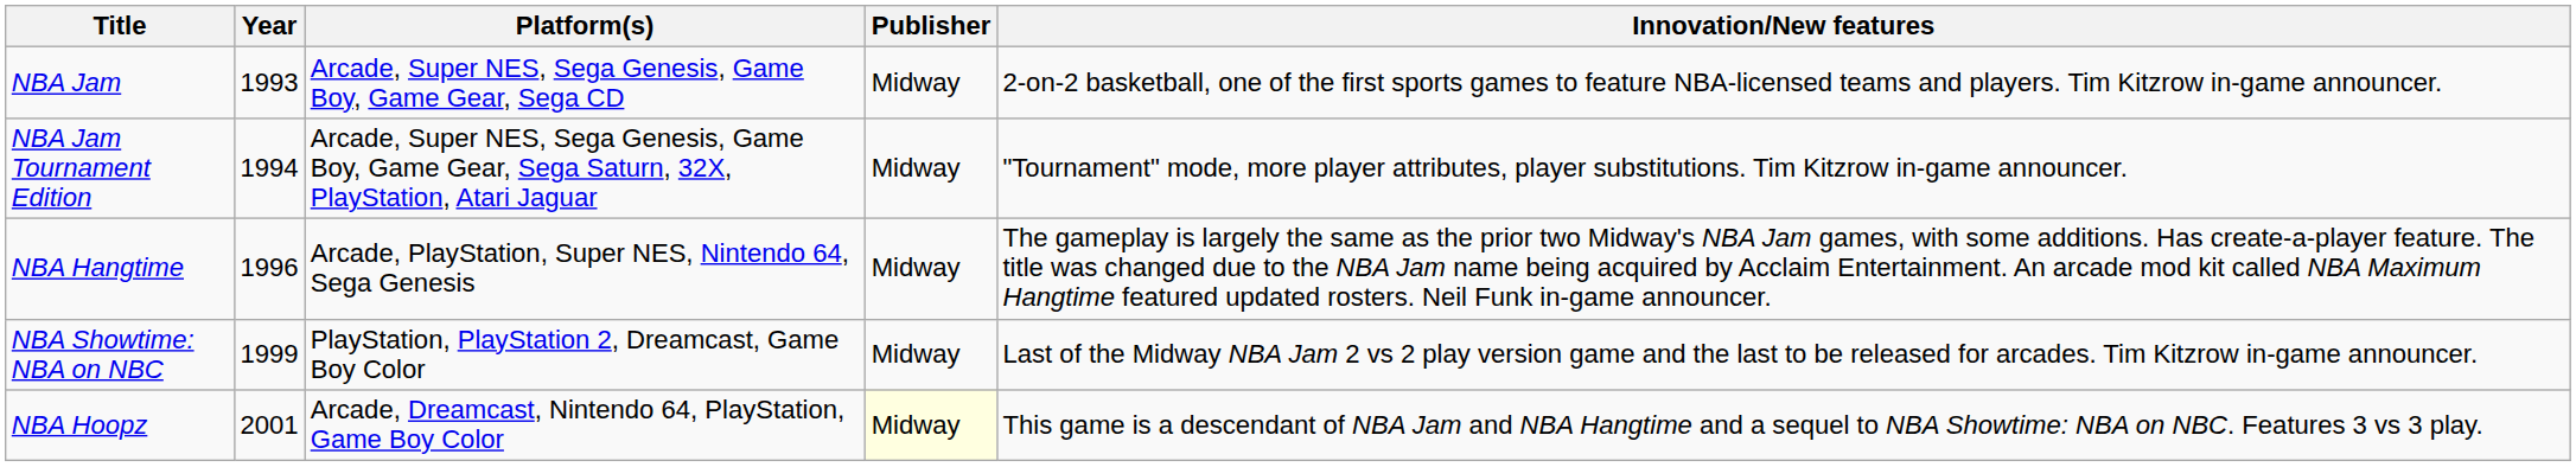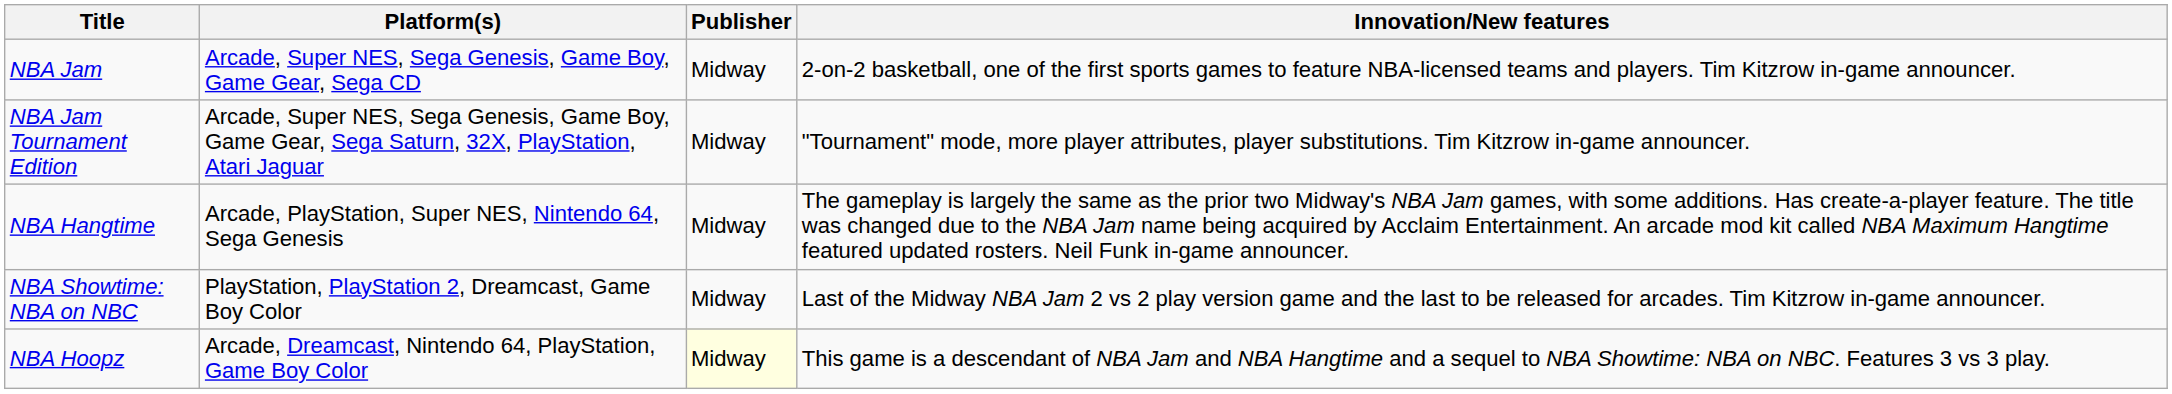- column: Year | 1993 | 1994 | 1996 | 1999 | 2001
